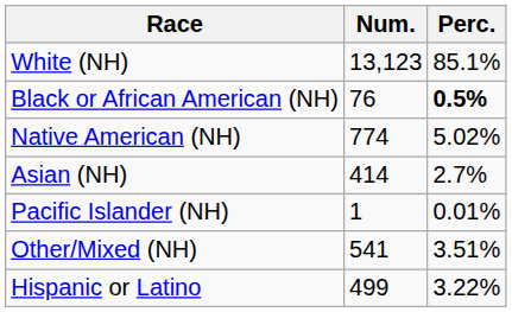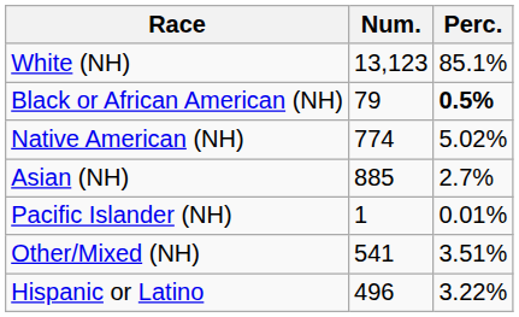Black or African American (NH) | Num.: 76 -> 79
Asian (NH) | Num.: 414 -> 885
Hispanic or Latino | Num.: 499 -> 496
